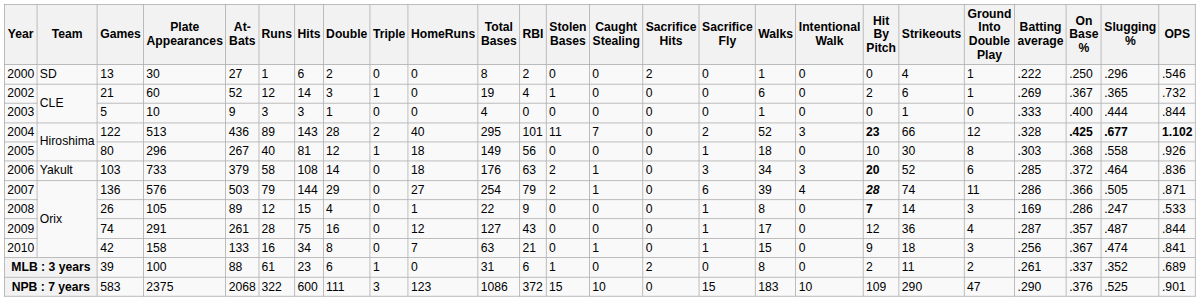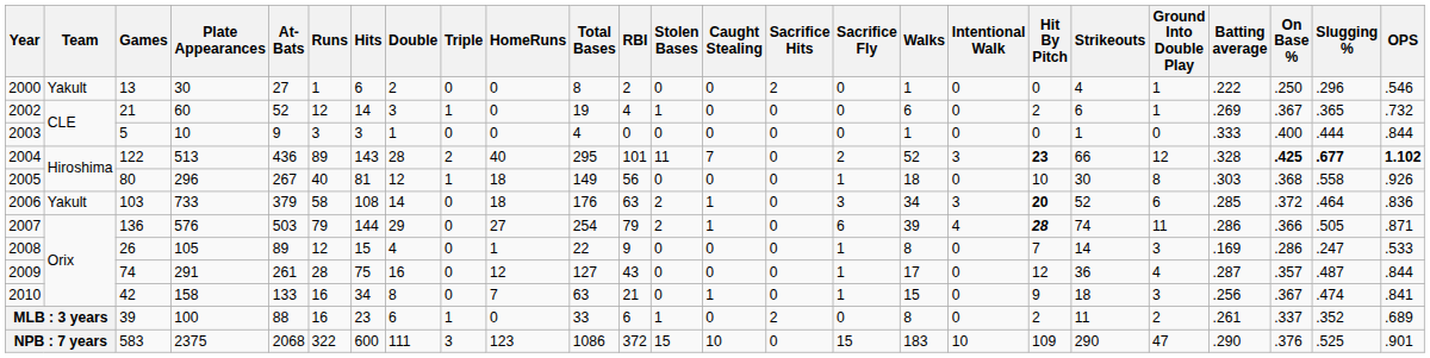2000 | Team: SD -> Yakult
2008 | Hit By Pitch: bold -> normal
MLB : 3 years | Runs: 61 -> 16
MLB : 3 years | Total Bases: 31 -> 33
